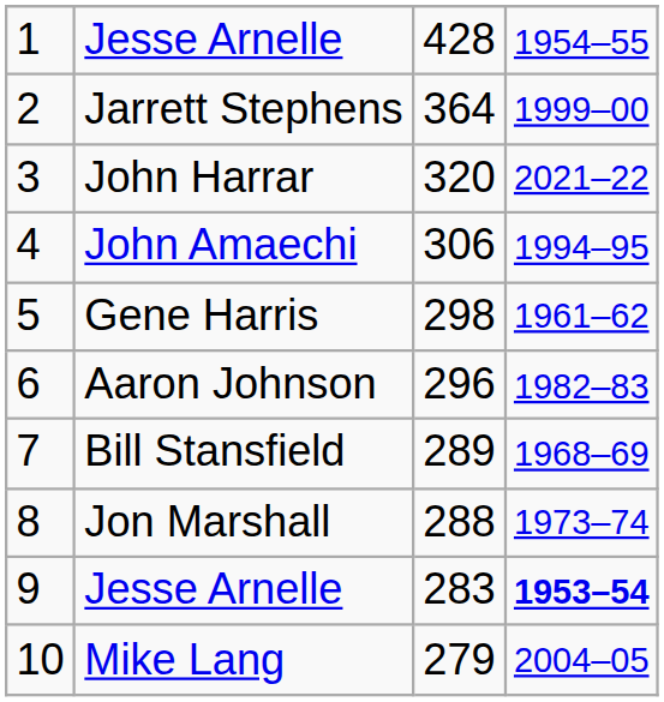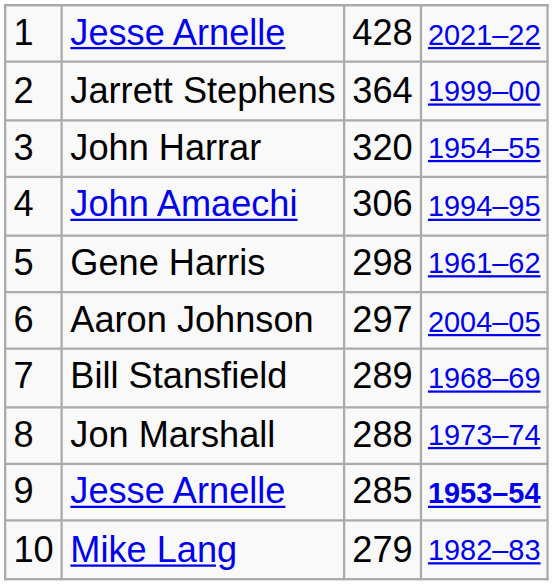1 / Jesse Arnelle | column 4: 1954–55 -> 2021–22
John Harrar | column 4: 2021–22 -> 1954–55
Aaron Johnson | column 3: 296 -> 297
Aaron Johnson | column 4: 1982–83 -> 2004–05
9 / Jesse Arnelle | column 3: 283 -> 285
Mike Lang | column 4: 2004–05 -> 1982–83
